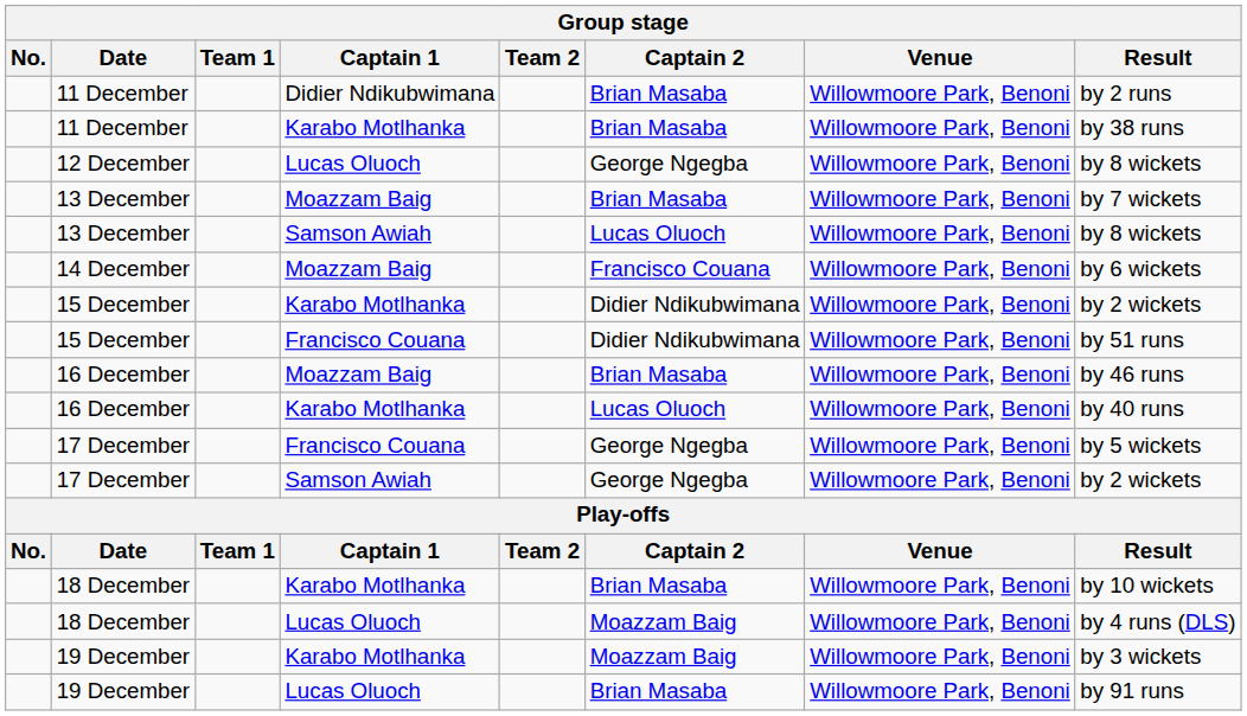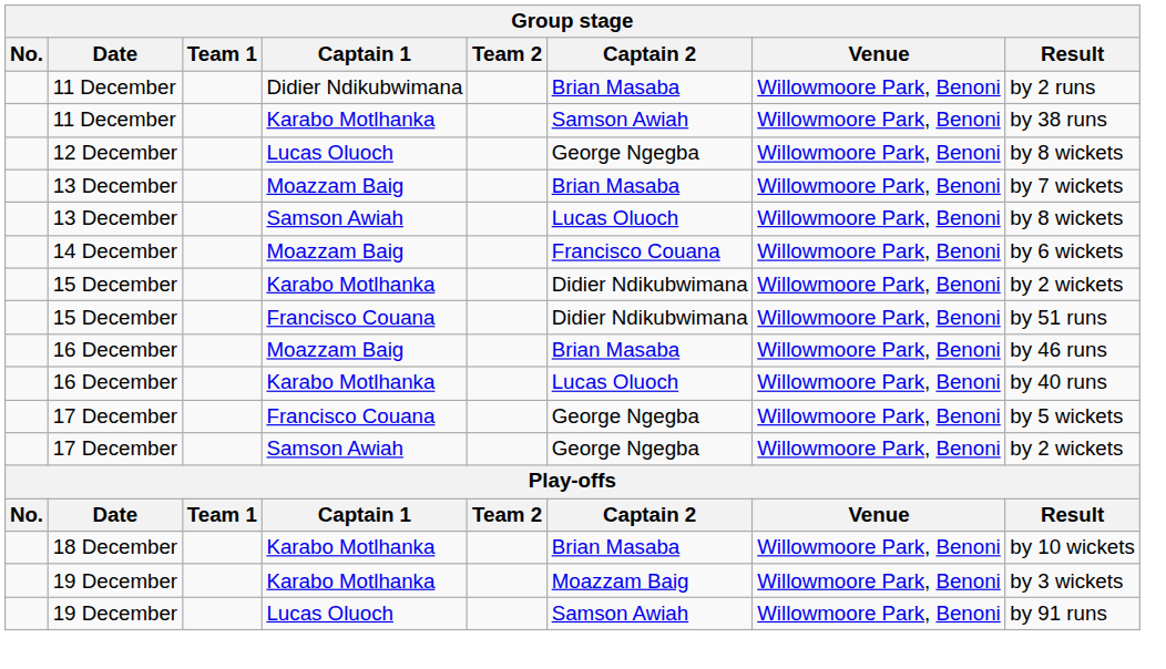11 December / Karabo Motlhanka | Captain 2: Brian Masaba -> Samson Awiah
- row: 18 December | Lucas Oluoch | Moazzam Baig | Willowmoore Park, Benoni | by 4 runs (DLS)
19 December / Lucas Oluoch | Captain 2: Brian Masaba -> Samson Awiah
